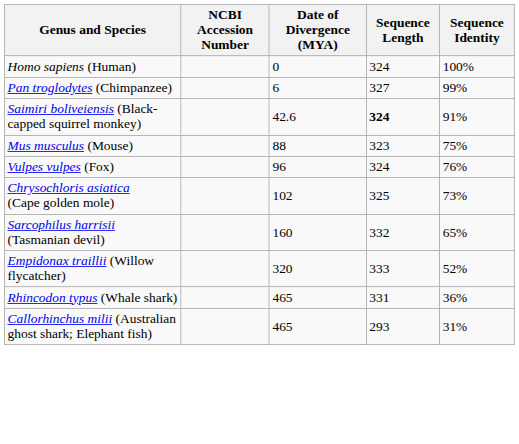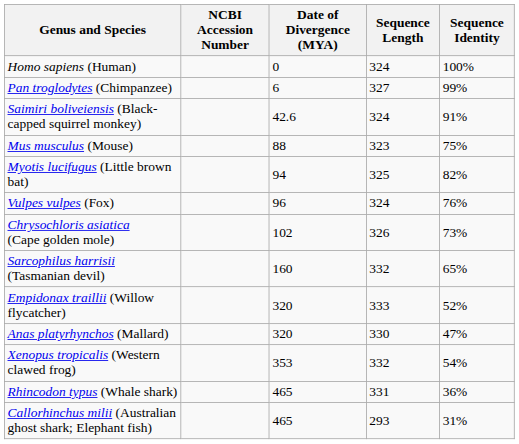Saimiri boliveiensis (Black-capped squirrel monkey) | Sequence Length: bold -> normal
+ row: Myotis lucifugus (Little brown bat) | 94 | 325 | 82%
Chrysochloris asiatica (Cape golden mole) | Sequence Length: 325 -> 326
+ row: Anas platyrhynchos (Mallard) | 320 | 330 | 47%
+ row: Xenopus tropicalis (Western clawed frog) | 353 | 332 | 54%
